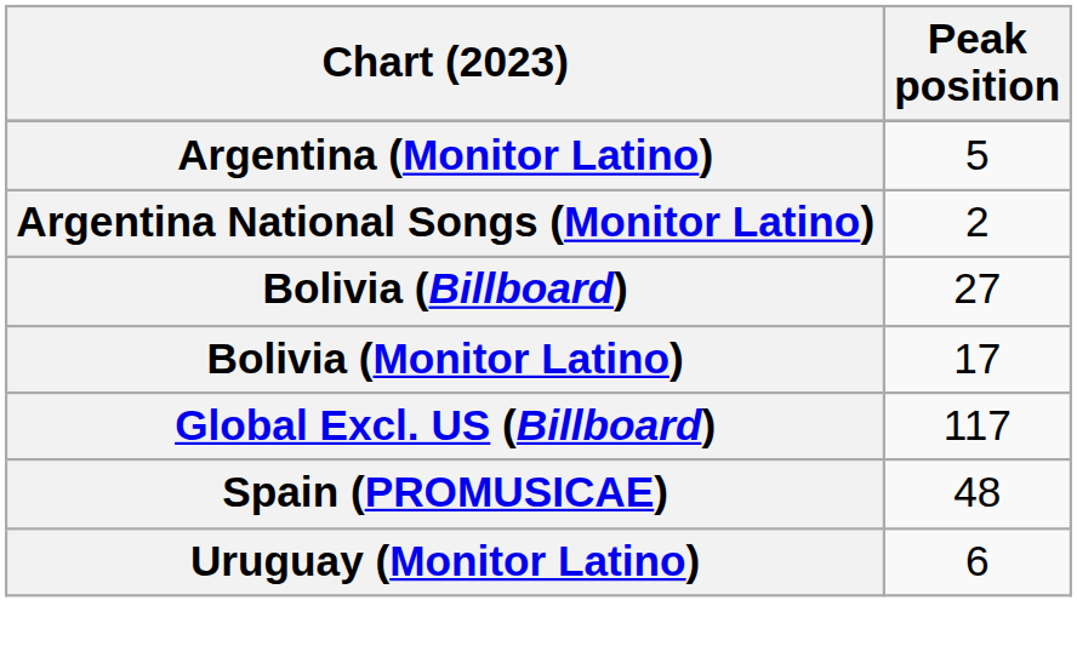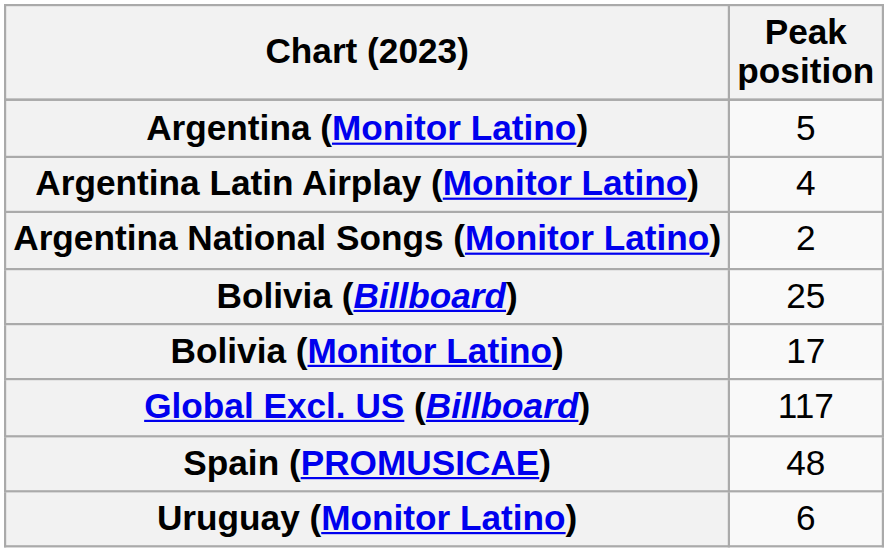+ row: Argentina Latin Airplay (Monitor Latino) | 4
Bolivia (Billboard) | Peak position: 27 -> 25
